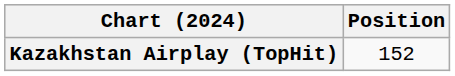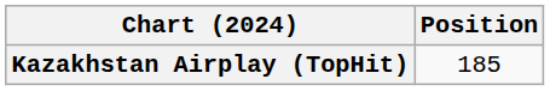Kazakhstan Airplay (TopHit) | Position: 152 -> 185
